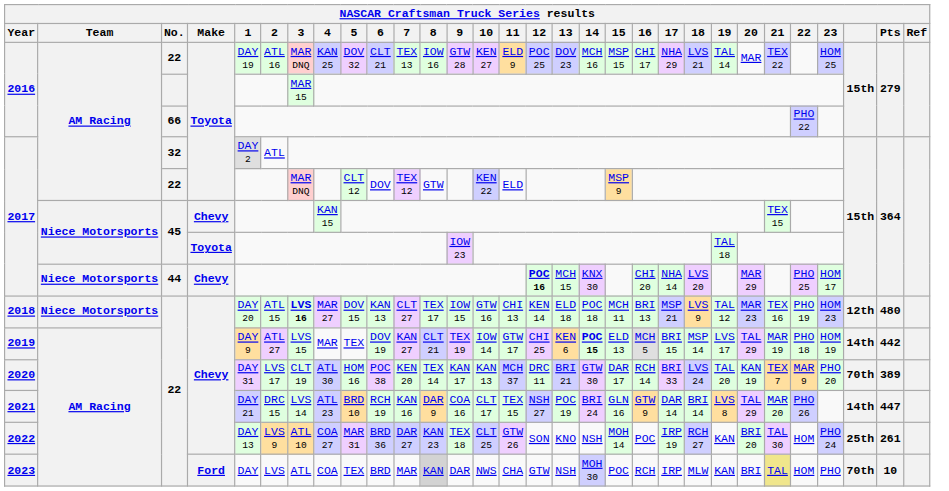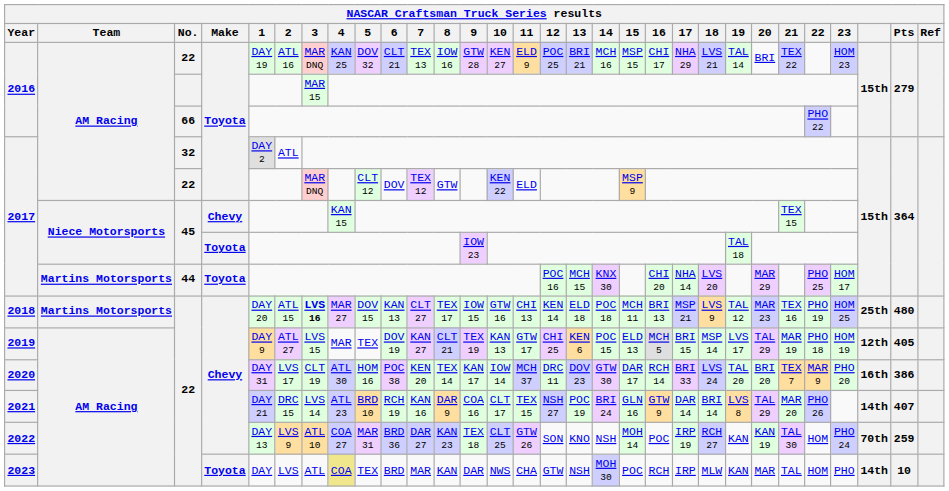2016 / 22 | 13: DOV 23 -> BRI 21
2016 / 22 | 20: MAR -> BRI
2016 / 22 | 23: HOM 25 -> HOM 23
2017 / 44 | Team: Niece Motorsports -> Martins Motorsports
2017 / 44 | Make: Chevy -> Toyota
2017 / 44 | 12: bold -> normal
2018 | Team: Niece Motorsports -> Martins Motorsports
2018 | 23: HOM 23 -> HOM 25
2018 | column 28: 12th -> 25th
2019 | 10: IOW 14 -> KAN 13
2019 | 14: bold -> normal
2019 | column 28: 14th -> 12th
2019 | Pts: 442 -> 405
2020 | 10: KAN 13 -> IOW 14
2020 | 13: BRI 21 -> DOV 23
2020 | 20: KAN 19 -> BRI 20
2020 | column 28: 70th -> 16th
2020 | Pts: 389 -> 386
2021 | Pts: 447 -> 407
2022 | 20: BRI 20 -> KAN 19
2022 | column 28: 25th -> 70th
2022 | Pts: 261 -> 259
2023 | Make: Ford -> Toyota
2023 | 4: no background -> khaki background
2023 | 8: lightgrey background -> no background
2023 | 20: BRI -> MAR
2023 | 21: khaki background -> no background
2023 | column 28: 70th -> 14th
